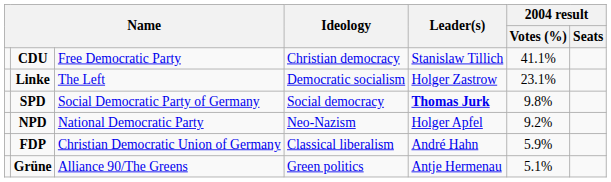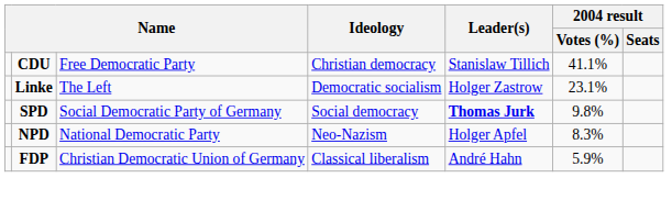NPD | 2004 result / Votes (%): 9.2% -> 8.3%
- row: Grüne | Alliance 90/The Greens | Green politics | Antje Hermenau | 5.1%
